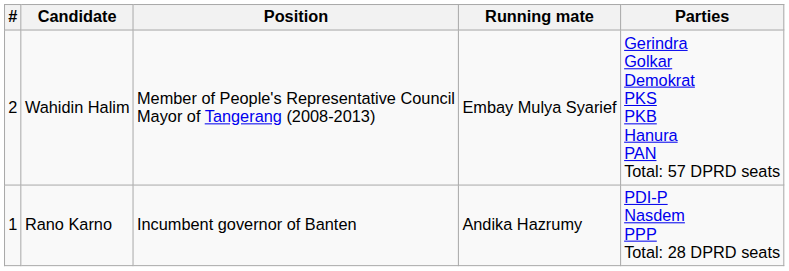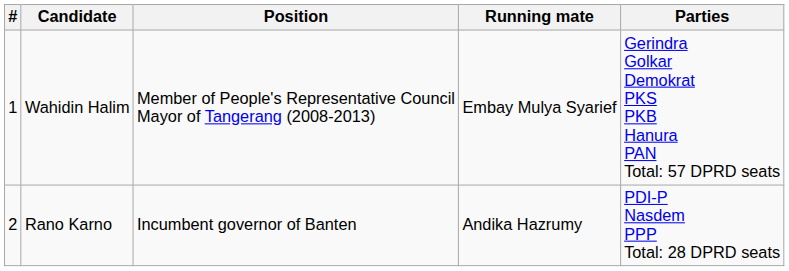Wahidin Halim | #: 2 -> 1
Rano Karno | #: 1 -> 2
